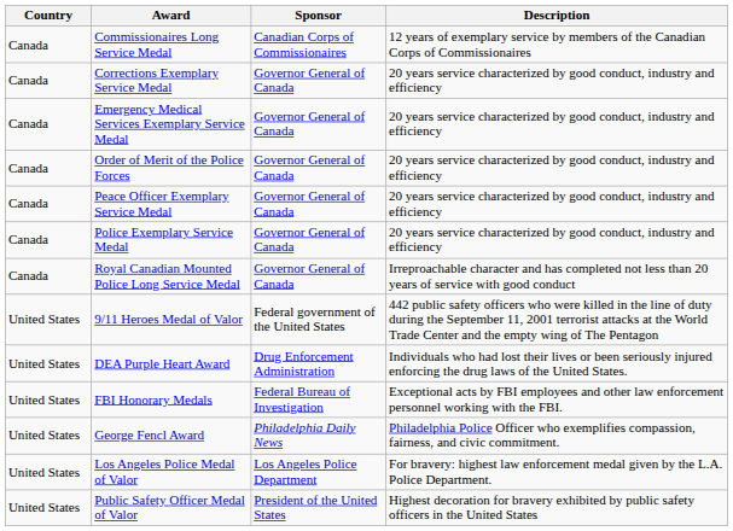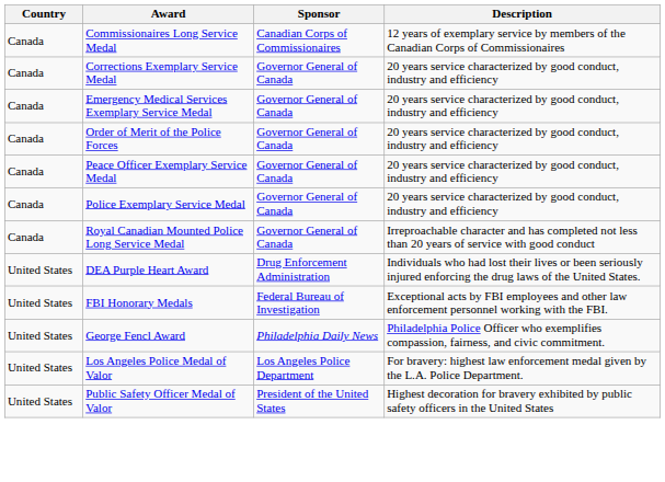- row: United States | 9/11 Heroes Medal of Valor | Federal government of the United States | 442 public safety officers who were killed in the line of duty during the September 11, 2001 terrorist attacks at the World Trade Center and the empty wing of The Pentagon
